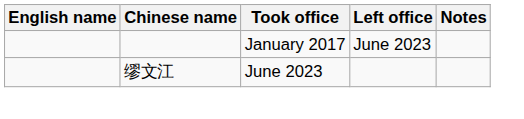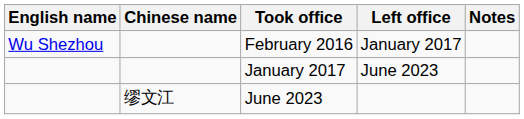+ row: Wu Shezhou | February 2016 | January 2017
